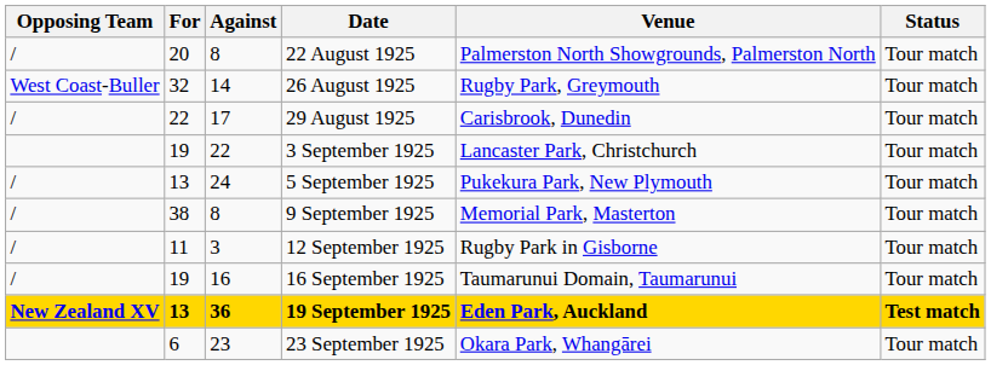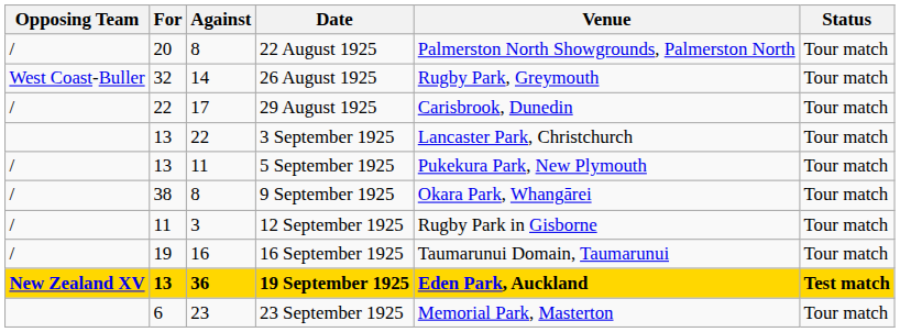3 September 1925 | For: 19 -> 13
5 September 1925 | Against: 24 -> 11
9 September 1925 | Venue: Memorial Park, Masterton -> Okara Park, Whangārei
23 September 1925 | Venue: Okara Park, Whangārei -> Memorial Park, Masterton
